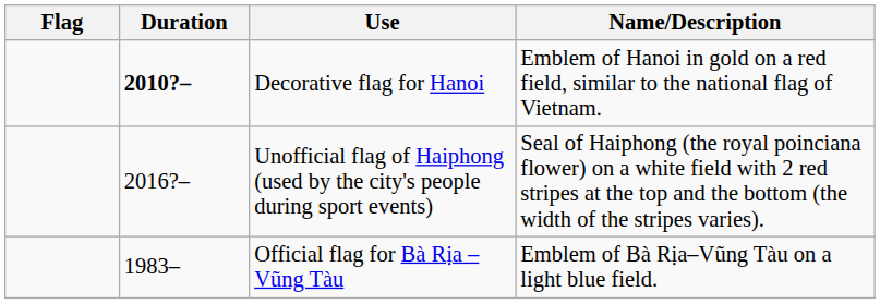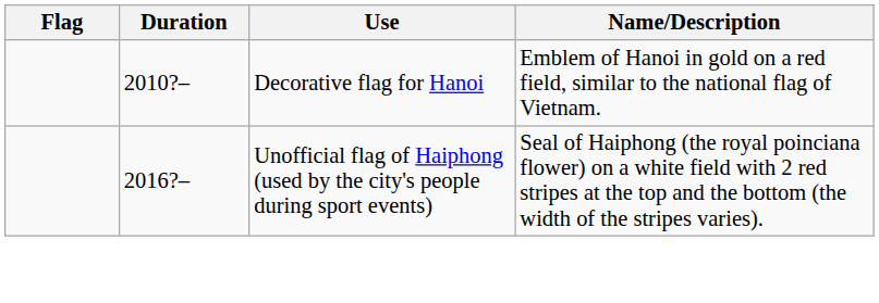Decorative flag for Hanoi | Duration: bold -> normal
- row: 1983– | Official flag for Bà Rịa – Vũng Tàu | Emblem of Bà Rịa–Vũng Tàu on a light blue field.
